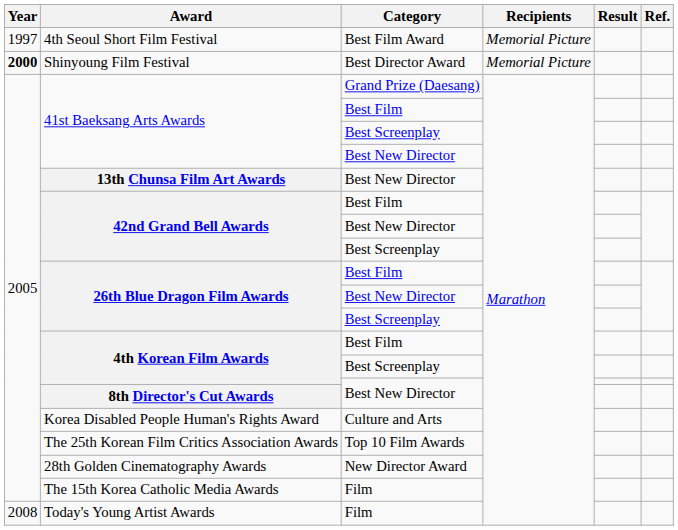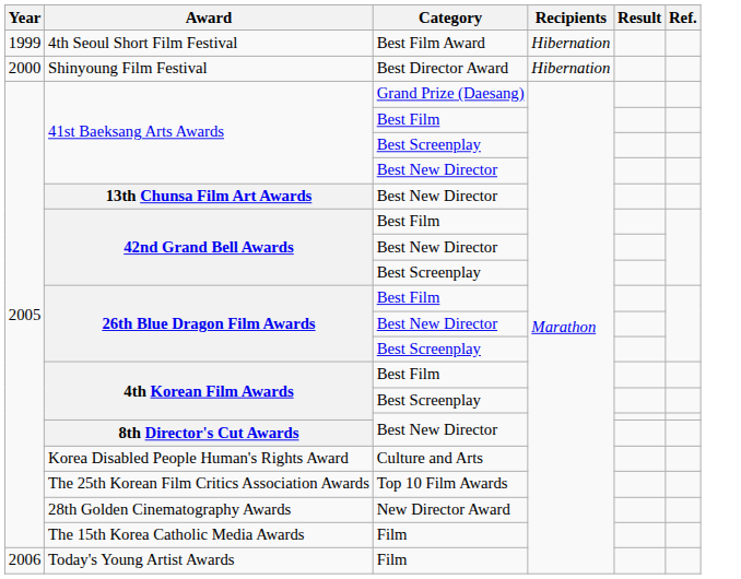4th Seoul Short Film Festival | Year: 1997 -> 1999
4th Seoul Short Film Festival | Recipients: Memorial Picture -> Hibernation
Shinyoung Film Festival | Year: bold -> normal
Shinyoung Film Festival | Recipients: Memorial Picture -> Hibernation
Today's Young Artist Awards | Year: 2008 -> 2006
